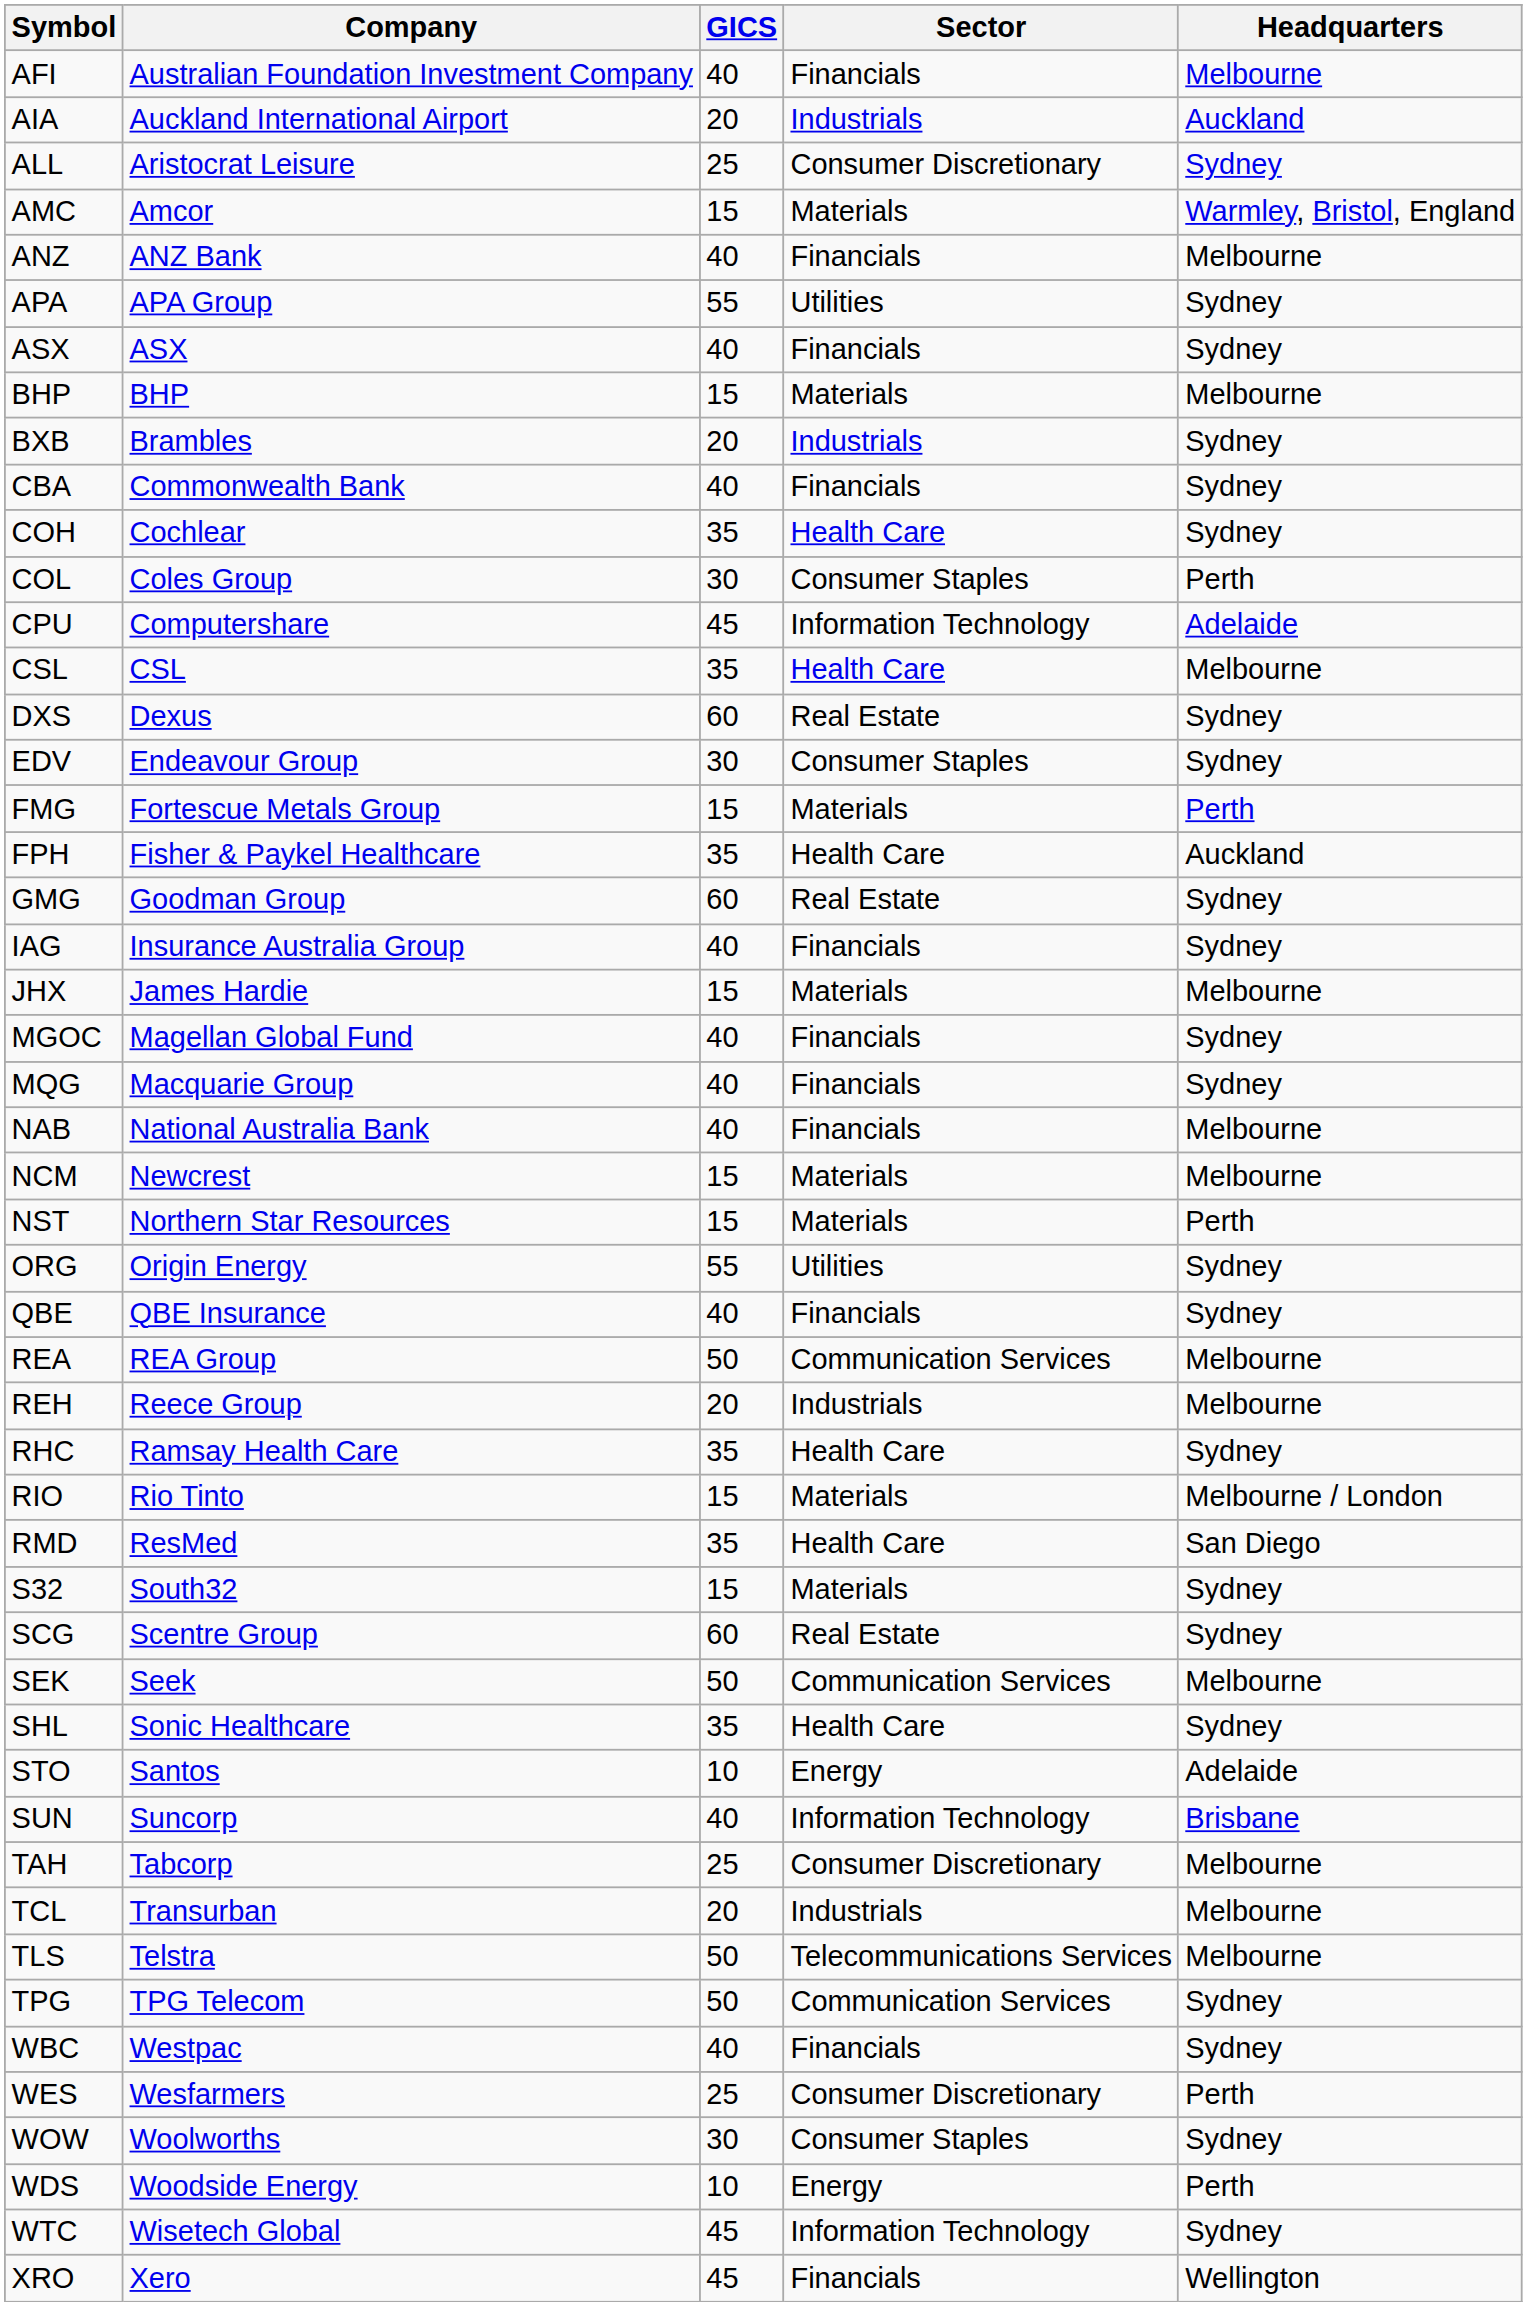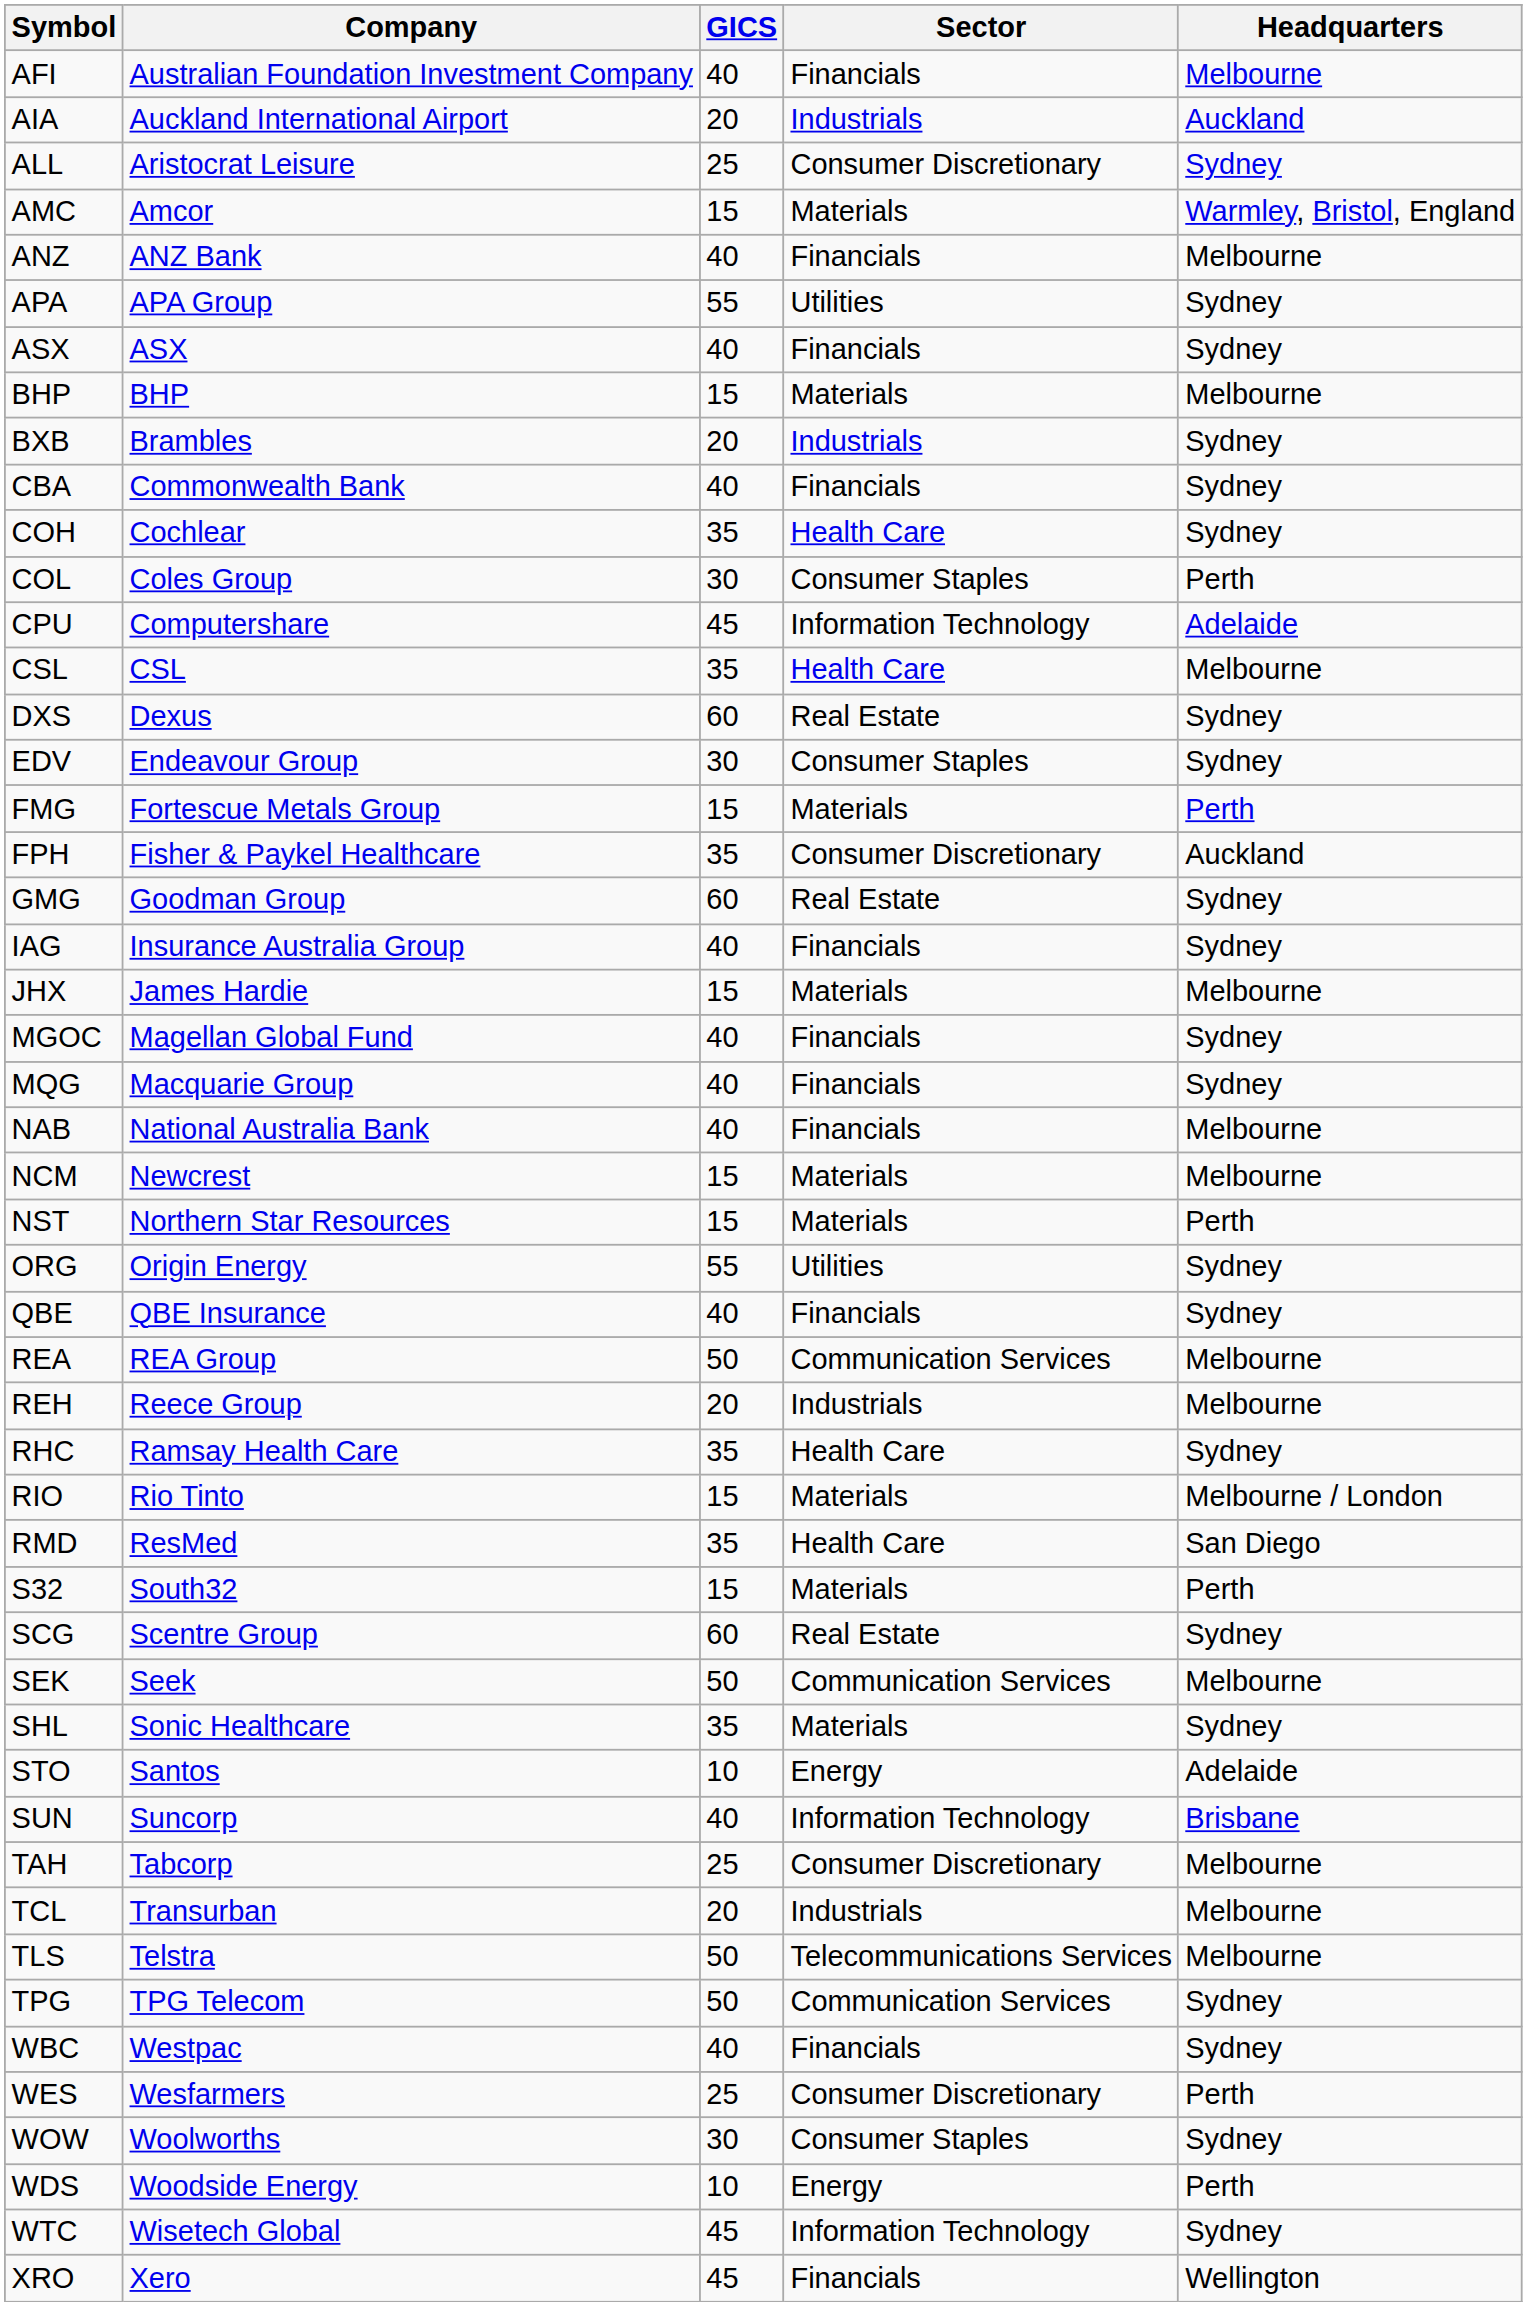FPH | Sector: Health Care -> Consumer Discretionary
S32 | Headquarters: Sydney -> Perth
SHL | Sector: Health Care -> Materials
